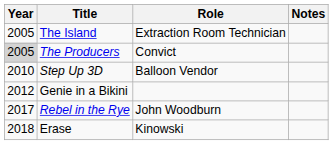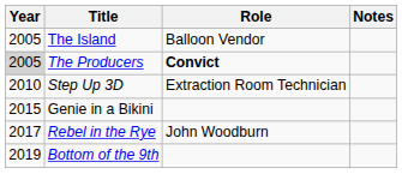The Island | Role: Extraction Room Technician -> Balloon Vendor
The Producers | Role: normal -> bold
Step Up 3D | Role: Balloon Vendor -> Extraction Room Technician
Genie in a Bikini | Year: 2012 -> 2015
- row: 2018 | Erase | Kinowski
+ row: 2019 | Bottom of the 9th
